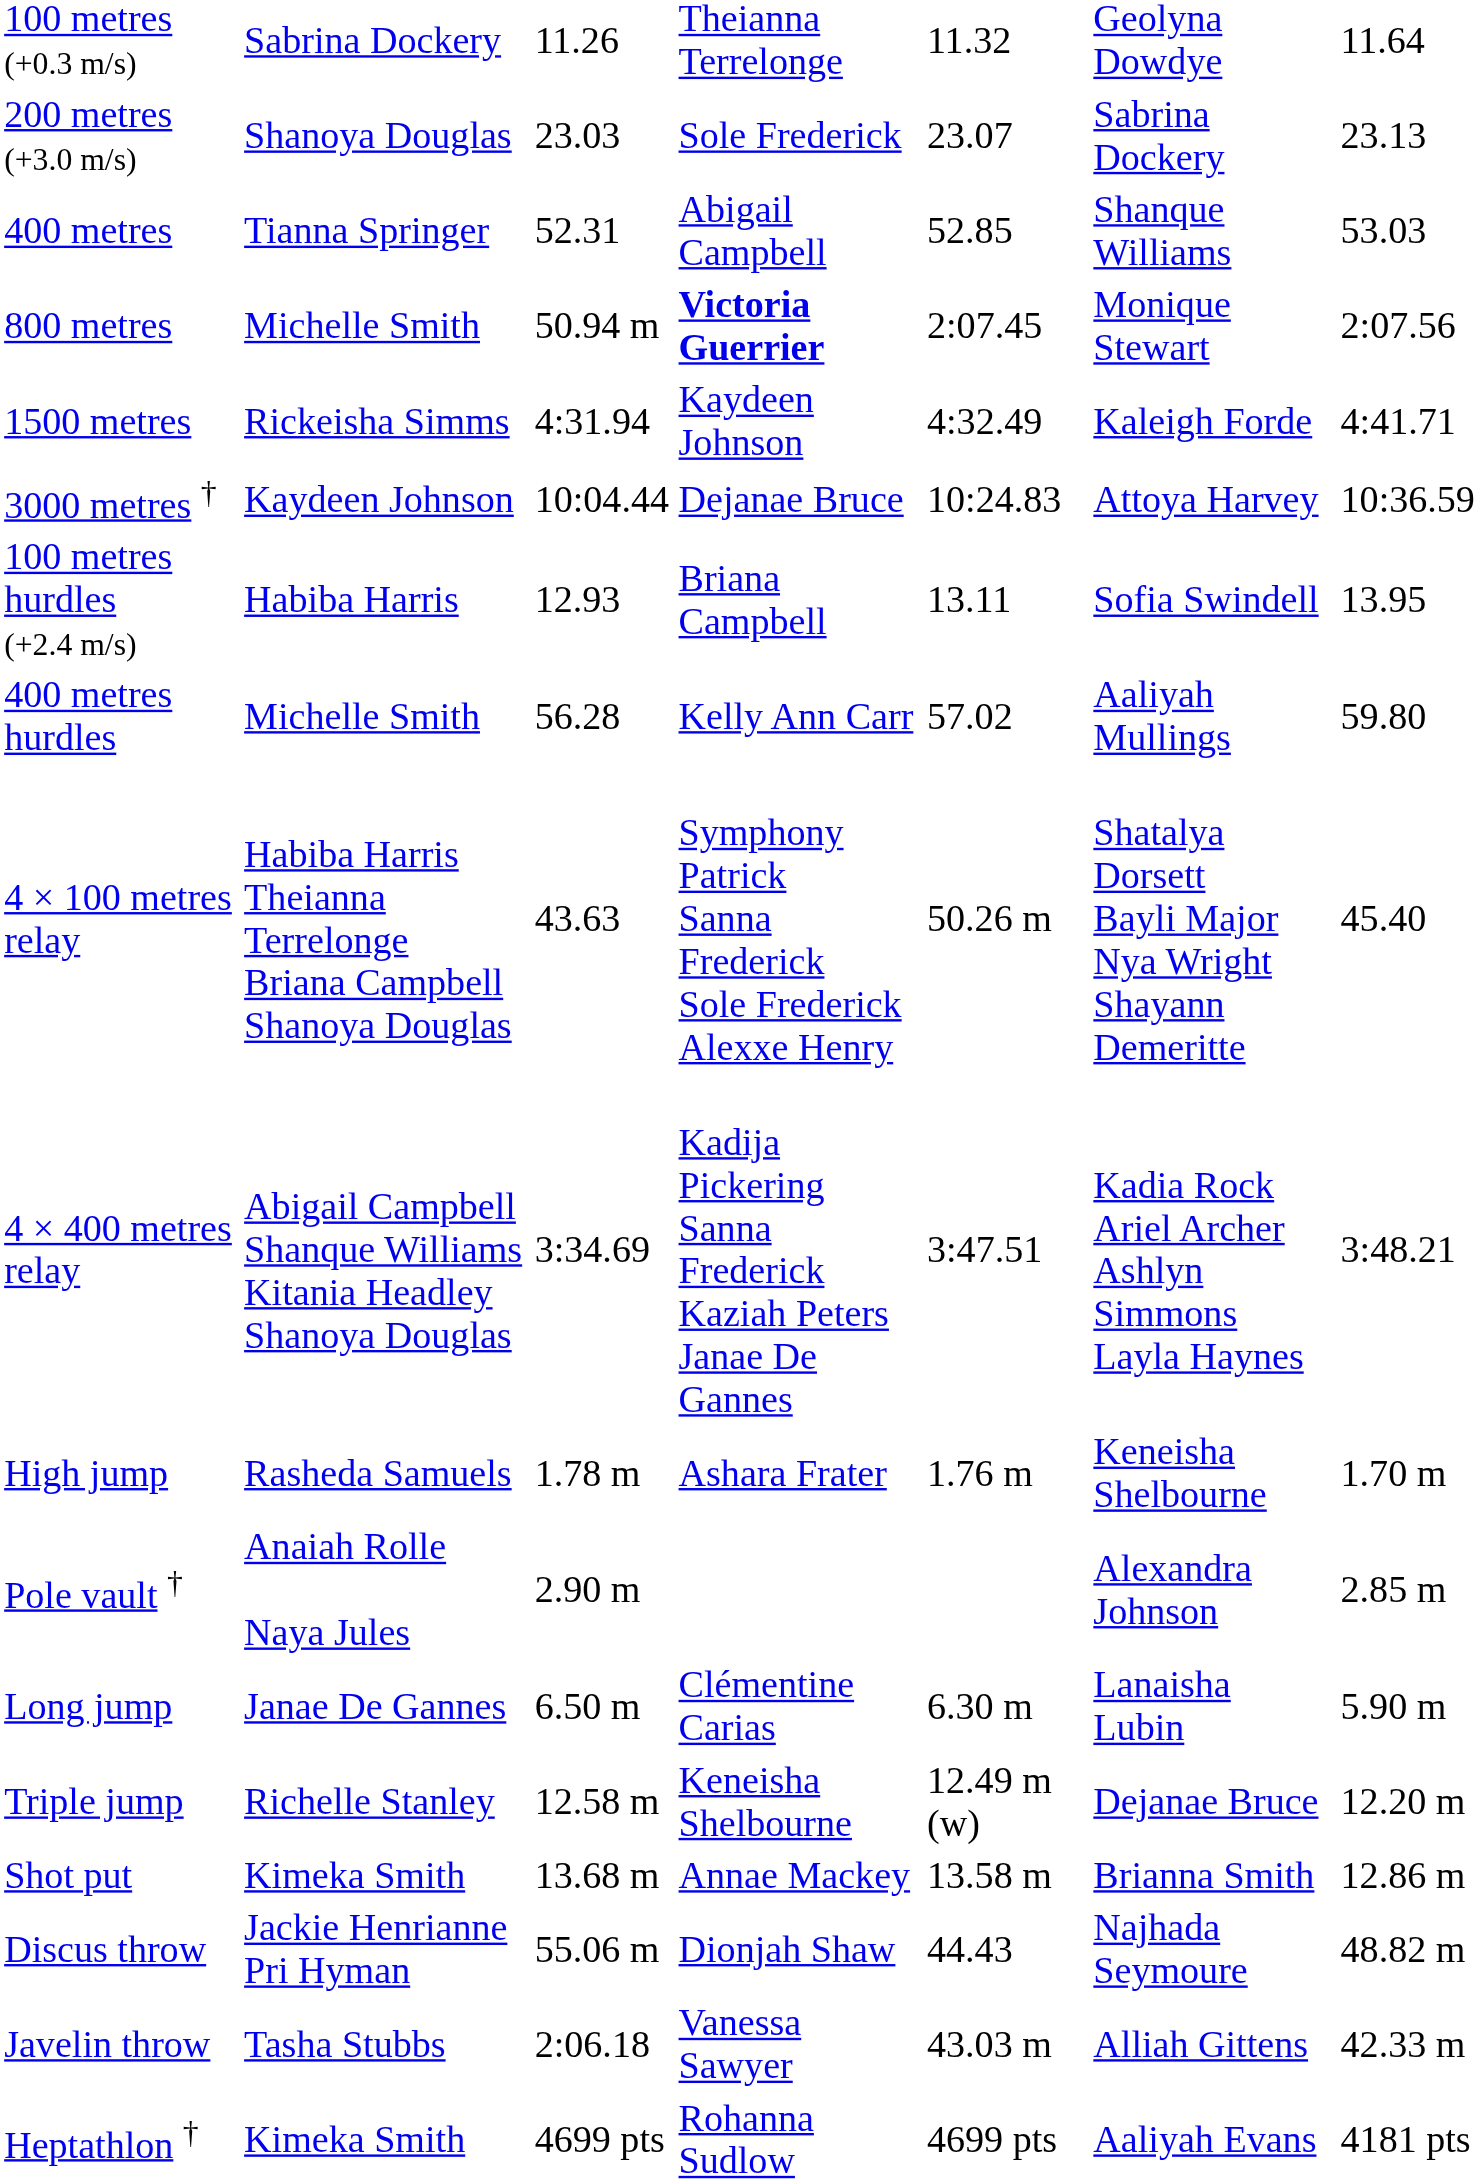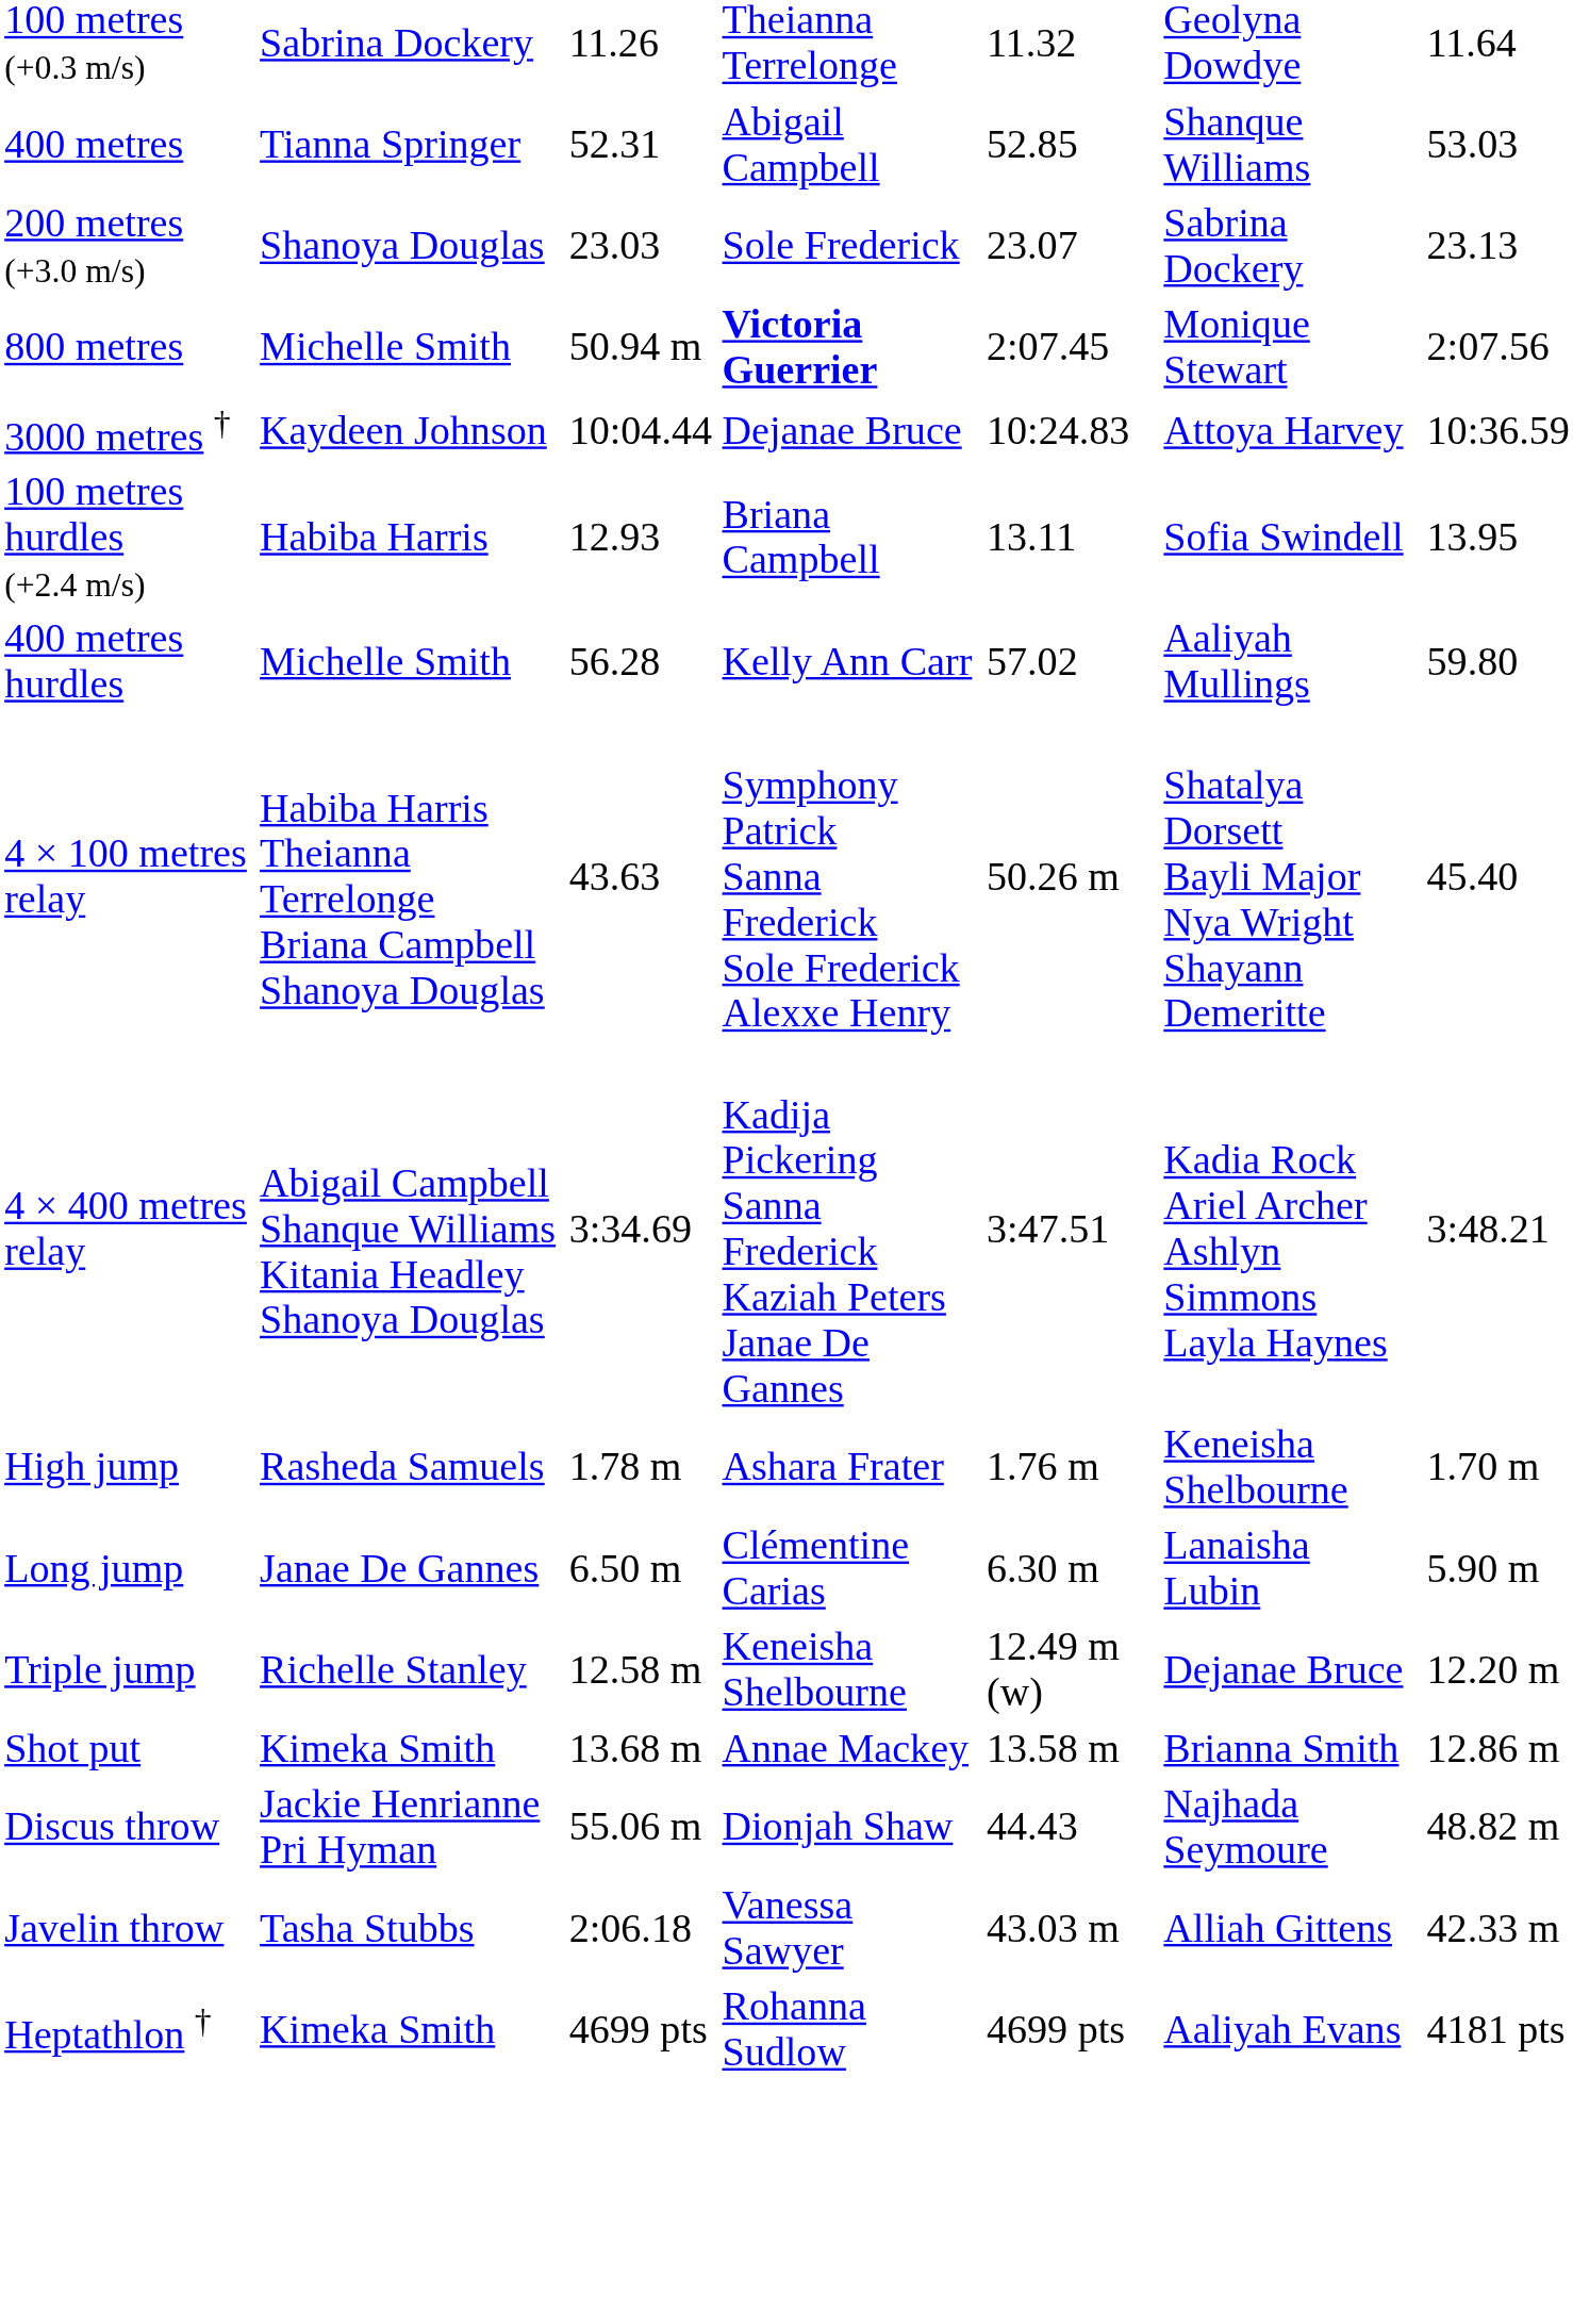rows swapped: 200 metres (+3.0 m/s) <-> 400 metres
- row: 1500 metres | Rickeisha Simms | 4:31.94 | Kaydeen Johnson | 4:32.49 | Kaleigh Forde | 4:41.71
- row: Pole vault † | Anaiah Rolle Naya Jules | 2.90 m | Alexandra Johnson | 2.85 m
